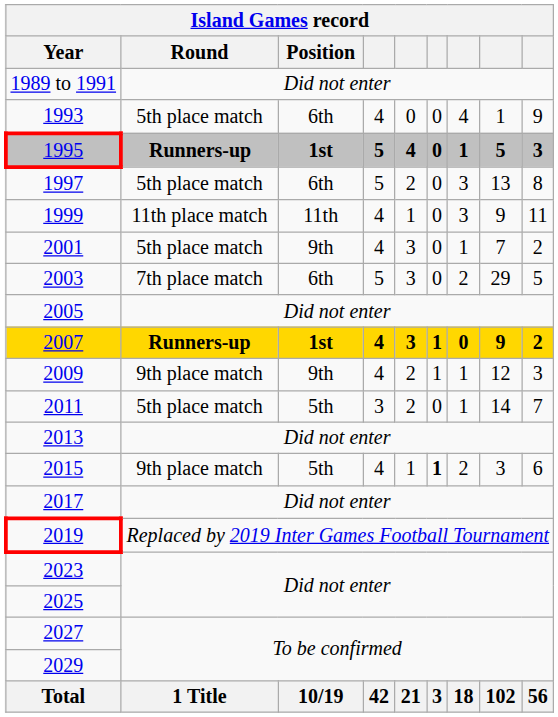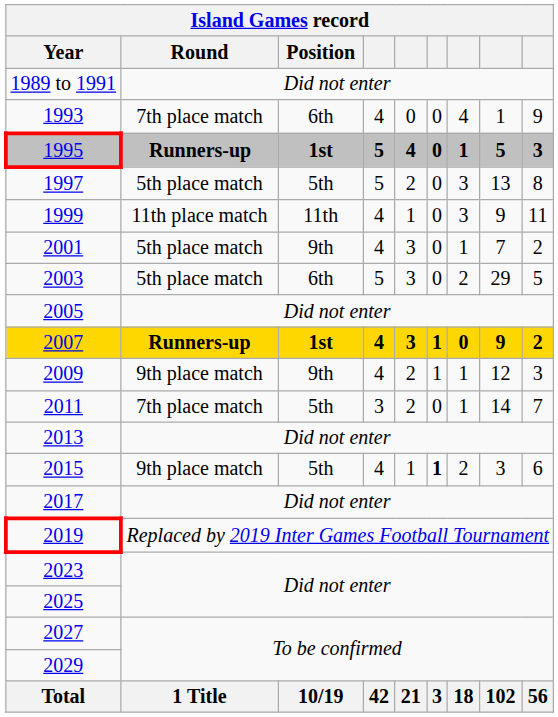1993 | Round: 5th place match -> 7th place match
1997 | Position: 6th -> 5th
2003 | Round: 7th place match -> 5th place match
2011 | Round: 5th place match -> 7th place match
